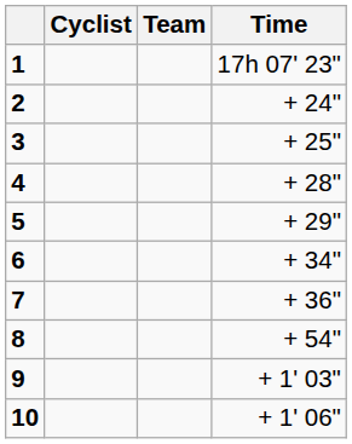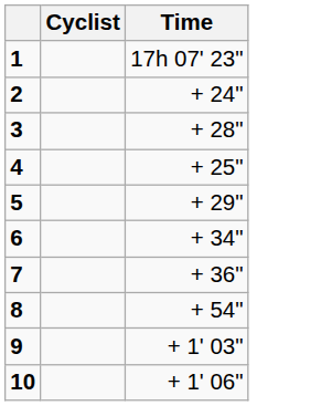- column: Team
3 | Time: + 25" -> + 28"
4 | Time: + 28" -> + 25"
